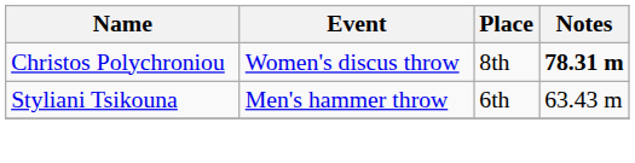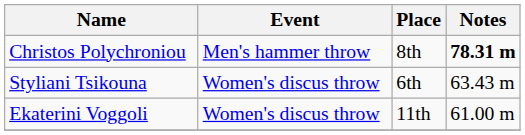Christos Polychroniou | Event: Women's discus throw -> Men's hammer throw
Styliani Tsikouna | Event: Men's hammer throw -> Women's discus throw
+ row: Ekaterini Voggoli | Women's discus throw | 11th | 61.00 m
